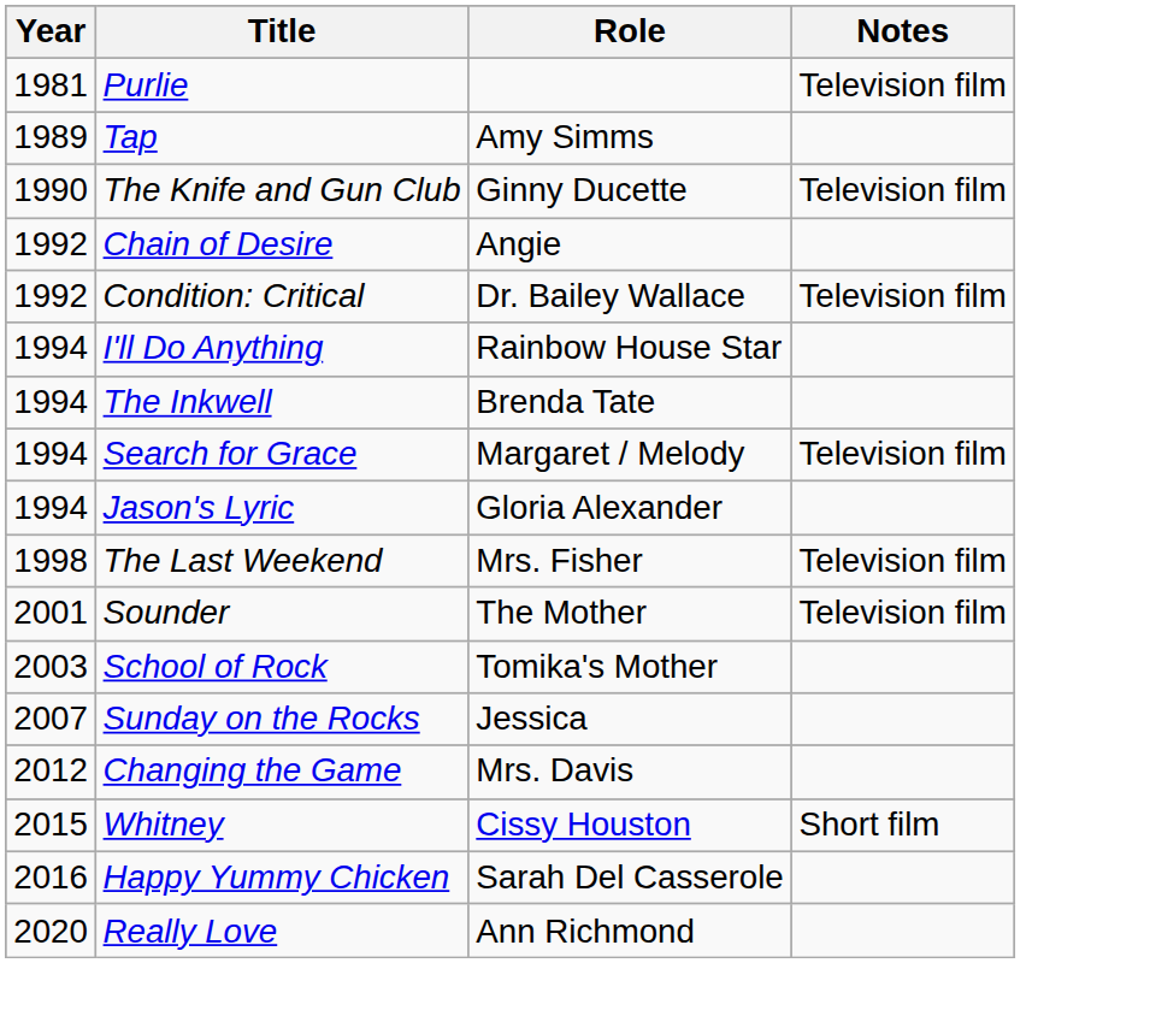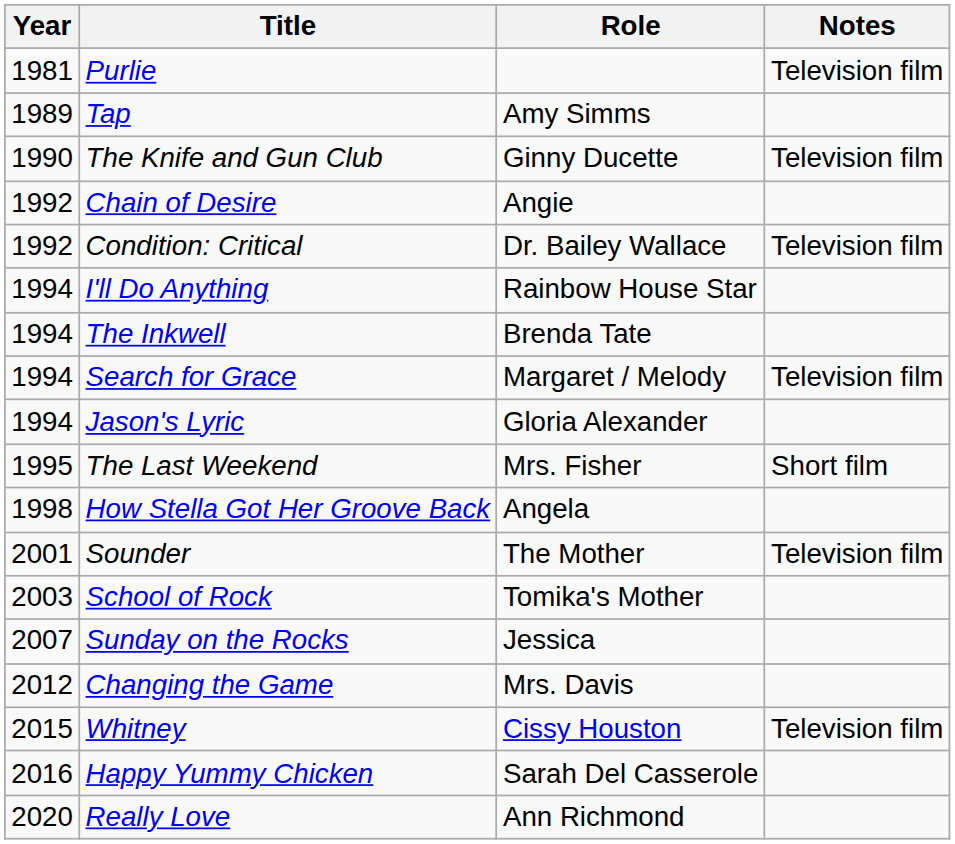The Last Weekend | Year: 1998 -> 1995
The Last Weekend | Notes: Television film -> Short film
+ row: 1998 | How Stella Got Her Groove Back | Angela
Whitney | Notes: Short film -> Television film
